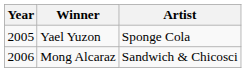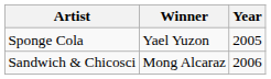columns swapped: Year <-> Artist
